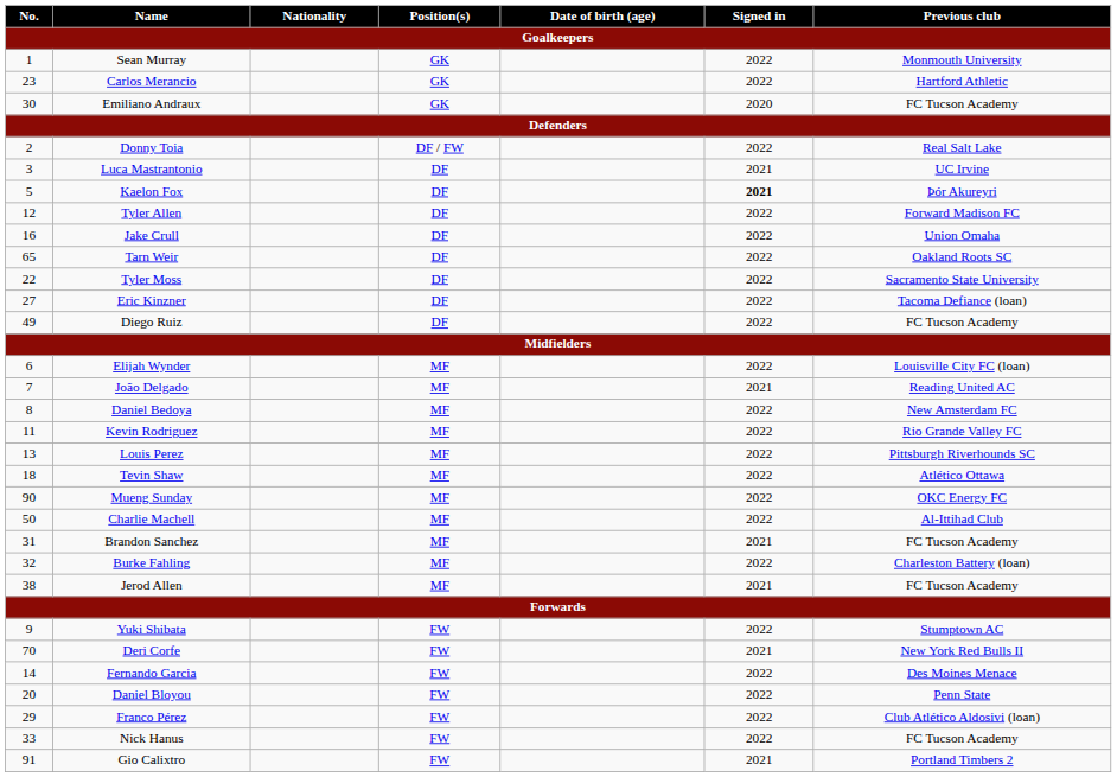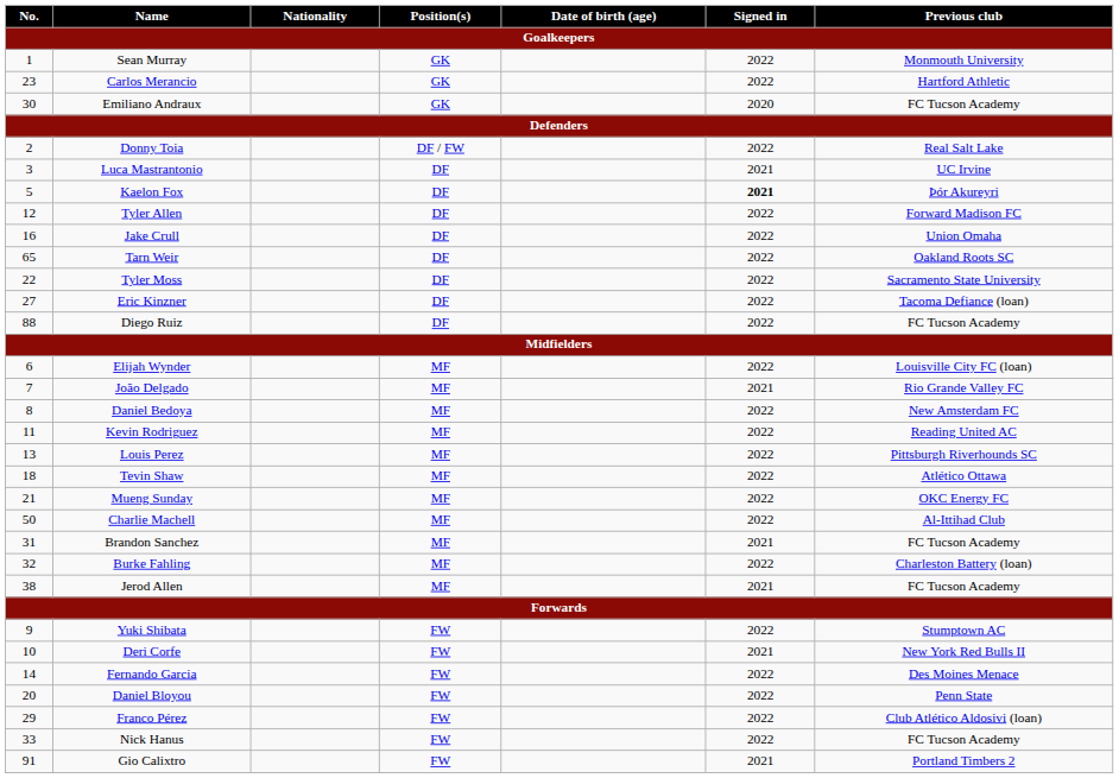Diego Ruiz | No.: 49 -> 88
João Delgado | Previous club: Reading United AC -> Rio Grande Valley FC
Kevin Rodriguez | Previous club: Rio Grande Valley FC -> Reading United AC
Mueng Sunday | No.: 90 -> 21
Deri Corfe | No.: 70 -> 10
